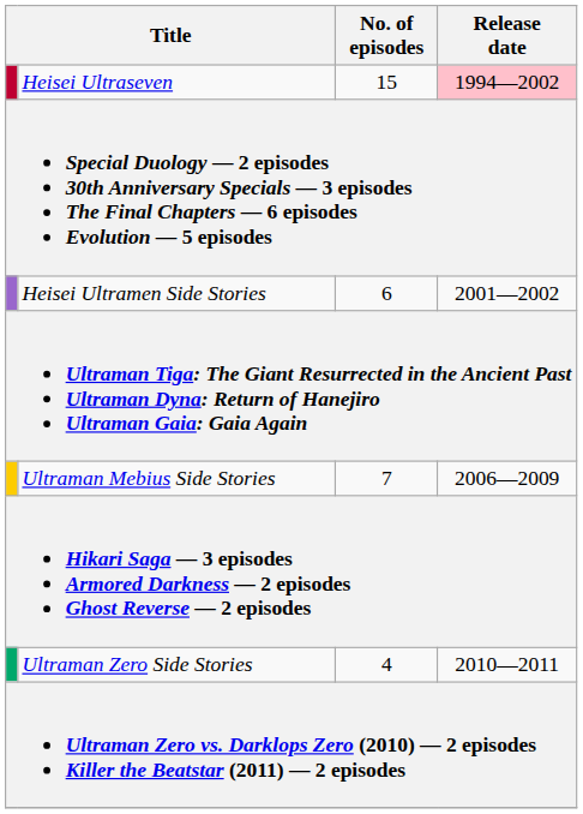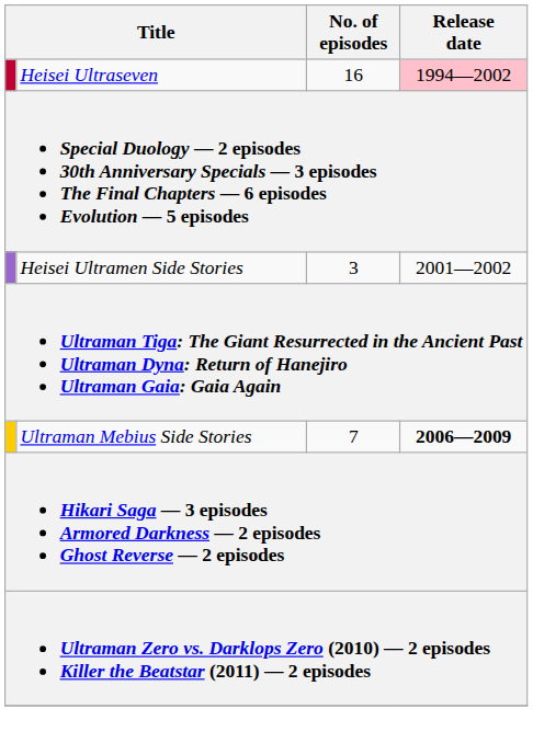Heisei Ultraseven | No. of episodes: 15 -> 16
Heisei Ultramen Side Stories | No. of episodes: 6 -> 3
Ultraman Mebius Side Stories | Release date: normal -> bold
- row: Ultraman Zero Side Stories | 4 | 2010—2011
